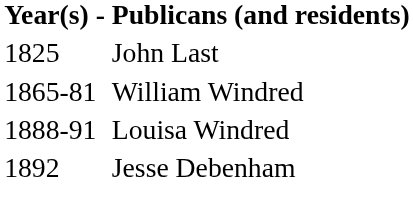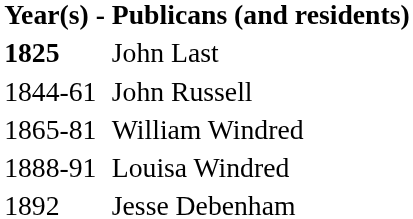John Last | Year(s) -: normal -> bold
+ row: 1844-61 | John Russell
